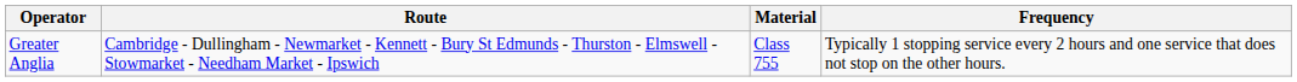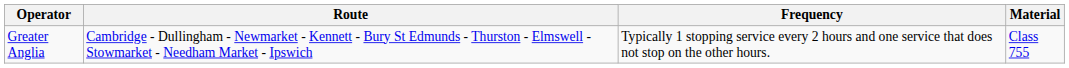columns swapped: Material <-> Frequency
